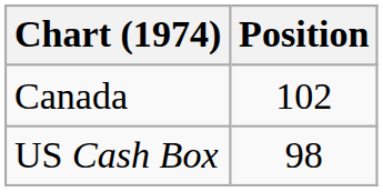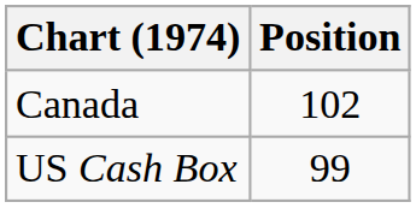US Cash Box | Position: 98 -> 99
